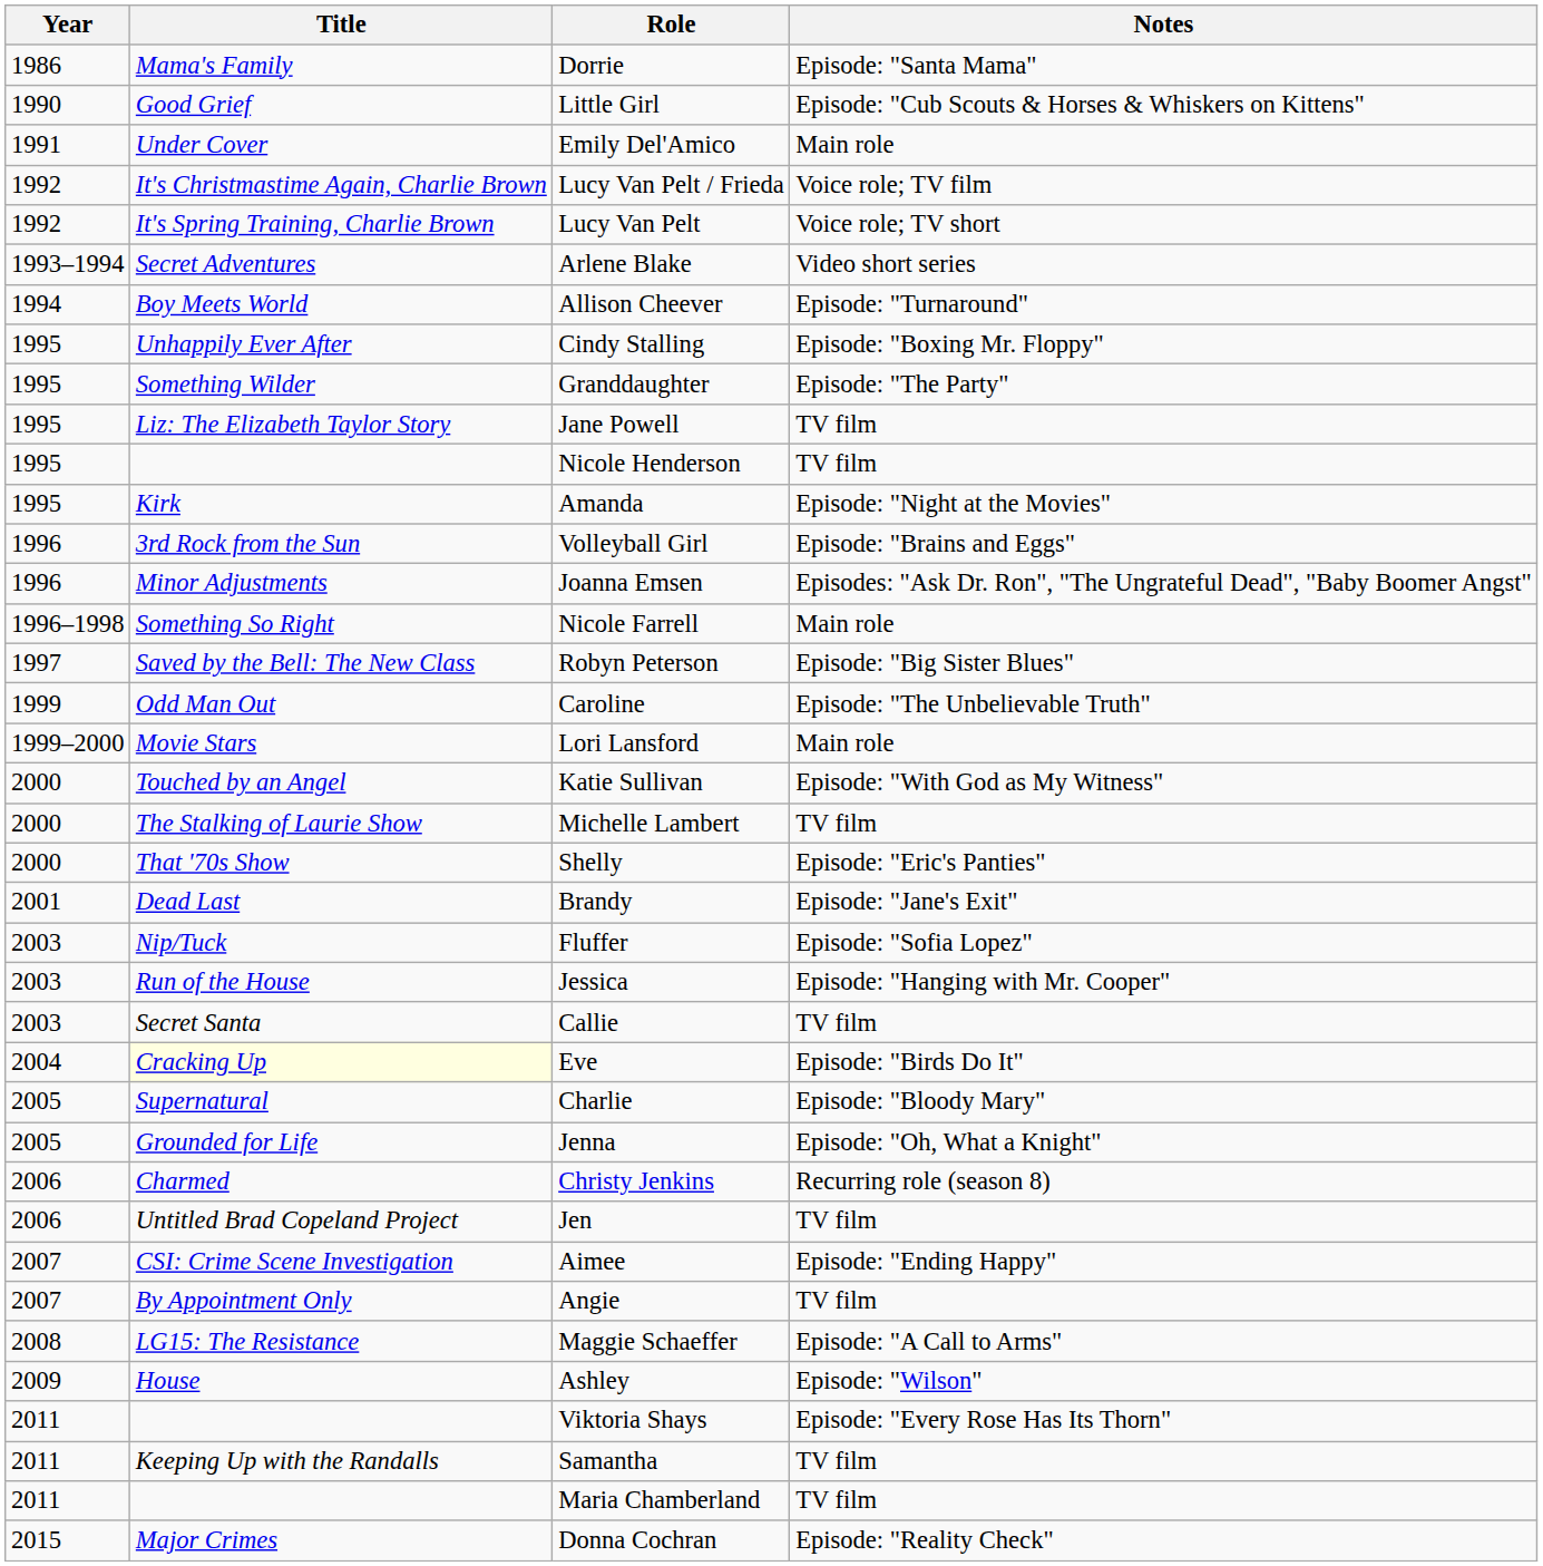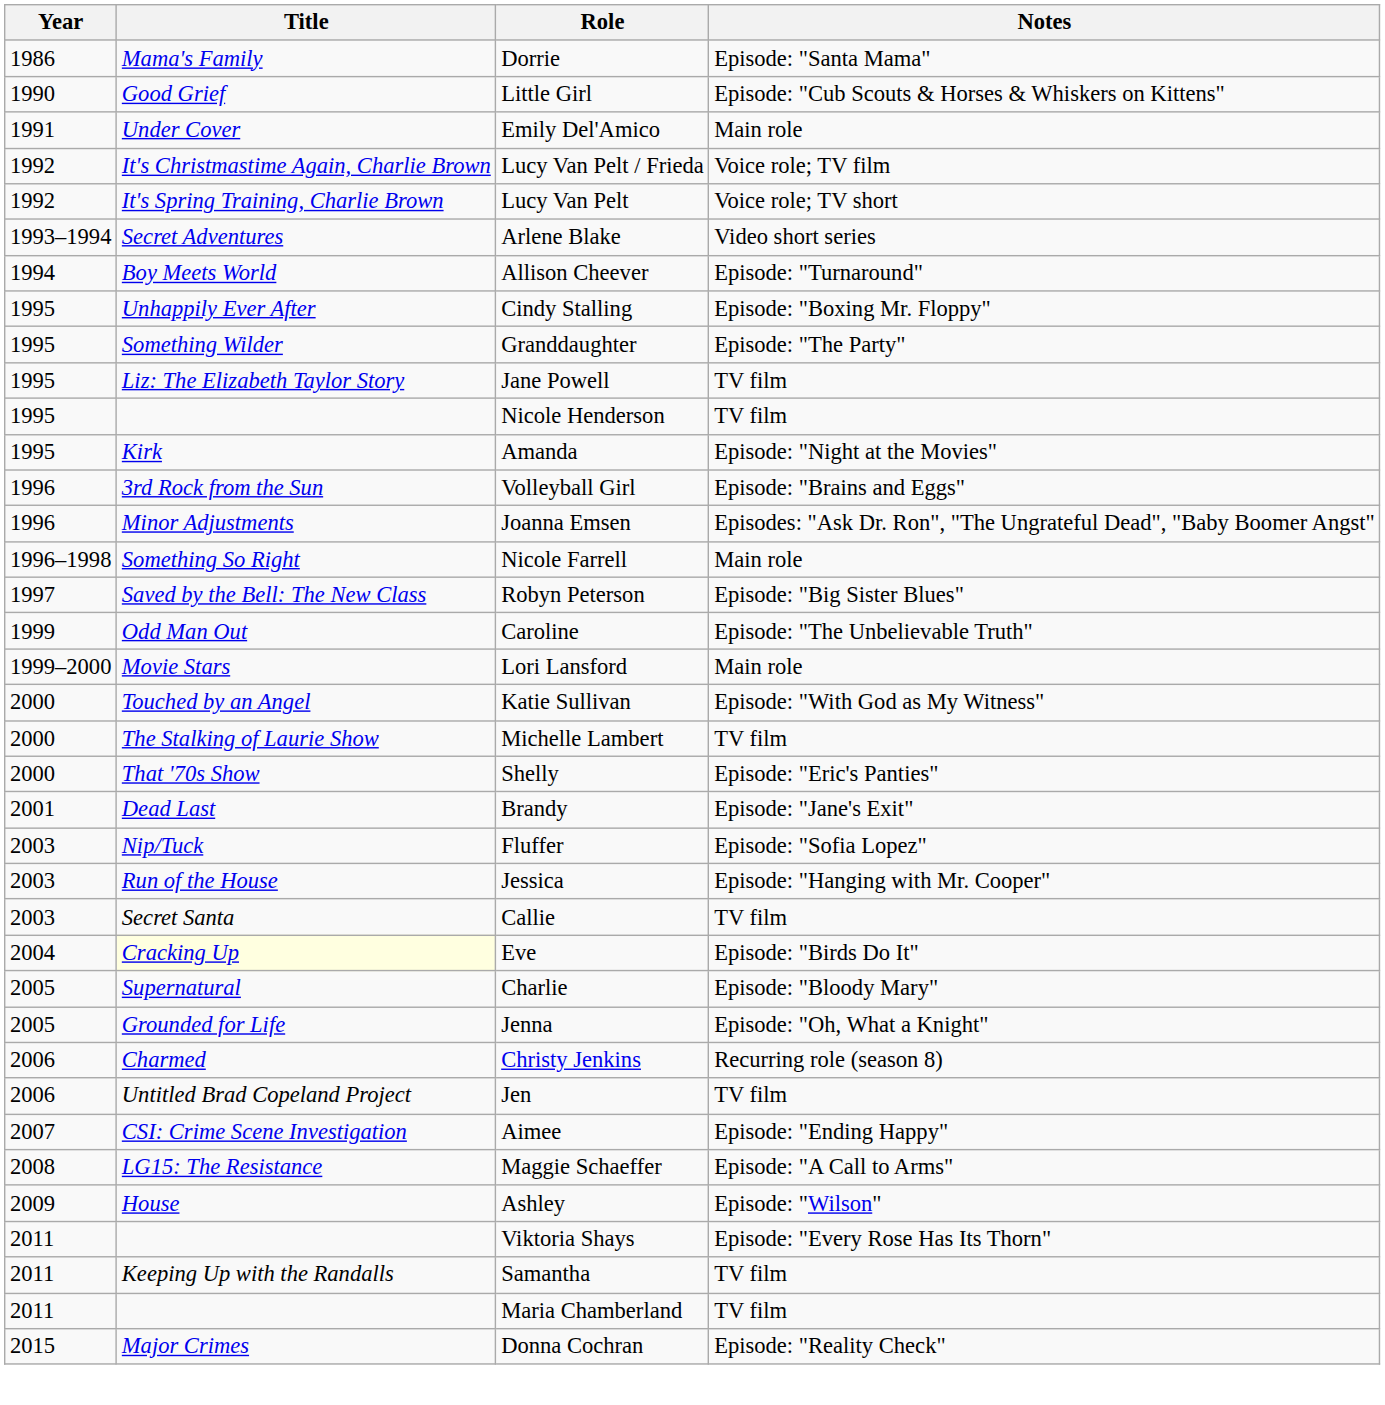- row: 2007 | By Appointment Only | Angie | TV film
